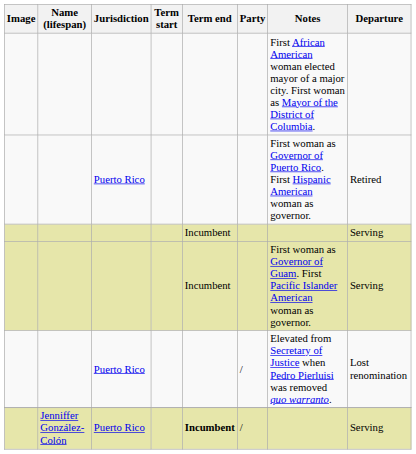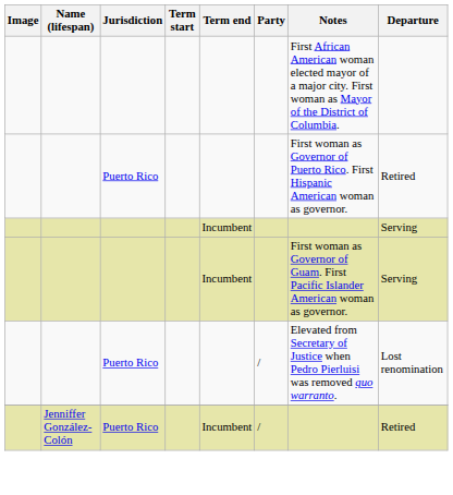Jenniffer González-Colón | Term end: bold -> normal
Jenniffer González-Colón | Departure: Serving -> Retired
